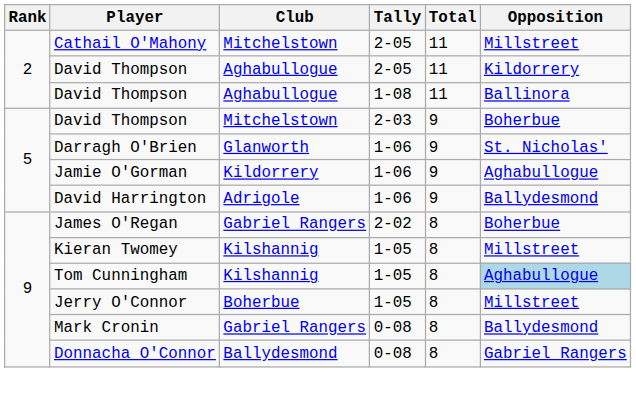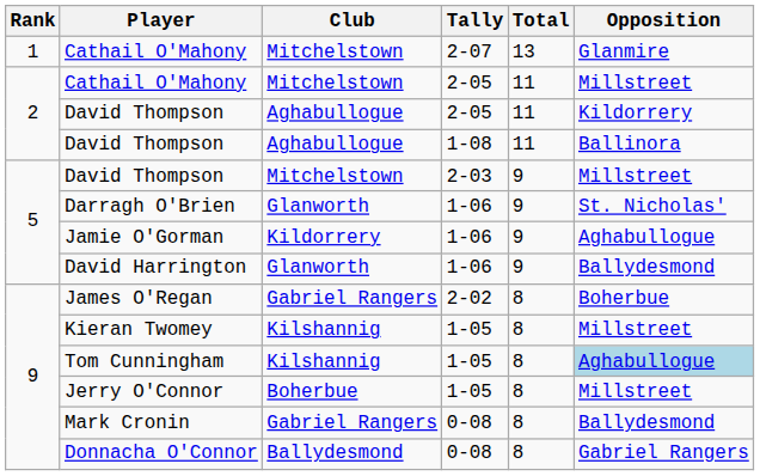+ row: 1 | Cathail O'Mahony | Mitchelstown | 2-07 | 13 | Glanmire
David Thompson / 2-03 | Opposition: Boherbue -> Millstreet
David Harrington | Club: Adrigole -> Glanworth
